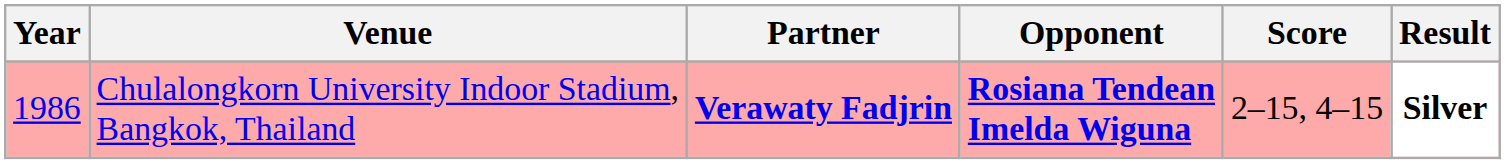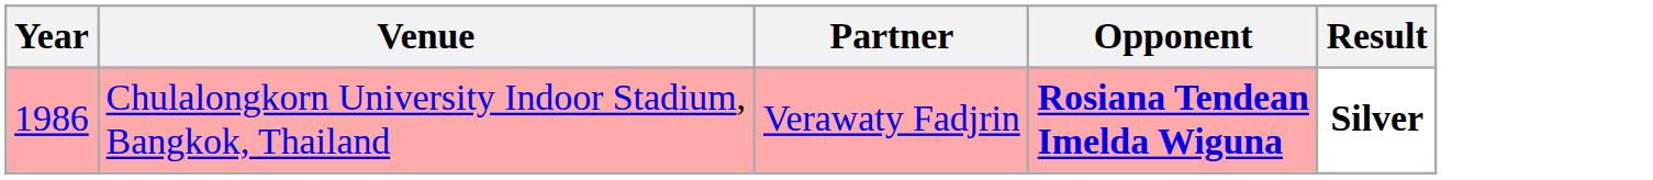- column: Score | 2–15, 4–15
Chulalongkorn University Indoor Stadium, Bangkok, Thailand | Partner: bold -> normal
